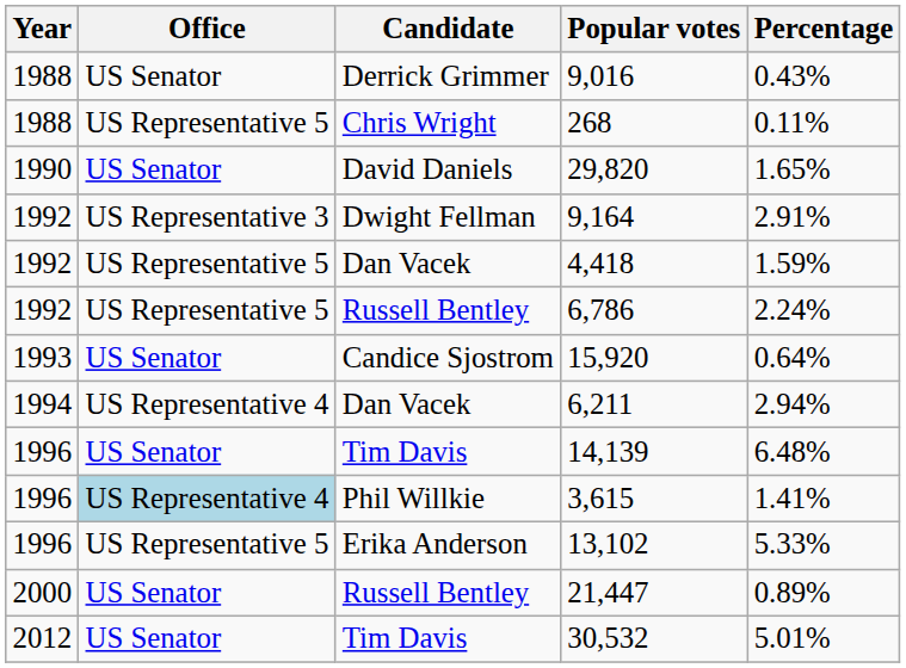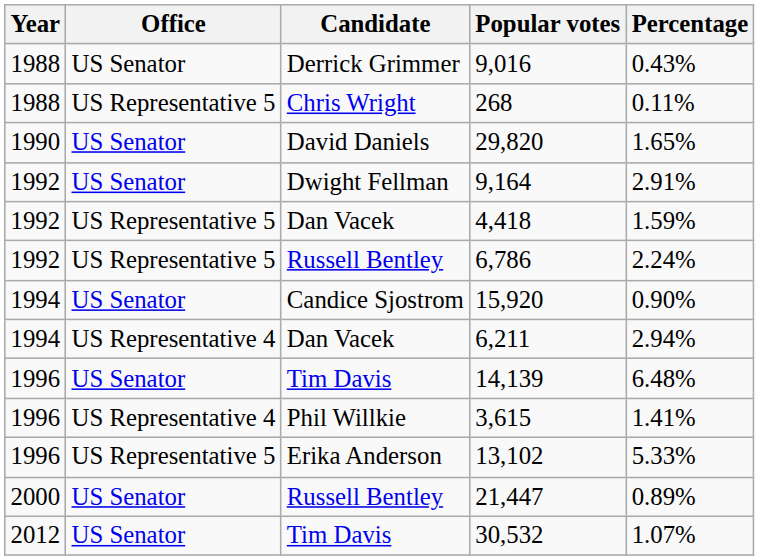9,164 | Office: US Representative 3 -> US Senator
15,920 | Year: 1993 -> 1994
15,920 | Percentage: 0.64% -> 0.90%
3,615 | Office: lightblue background -> no background
30,532 | Percentage: 5.01% -> 1.07%
